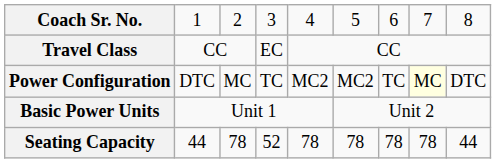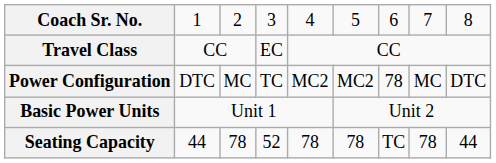Power Configuration | column 7: TC -> 78
Power Configuration | column 8: lightyellow background -> no background
Seating Capacity | column 7: 78 -> TC
